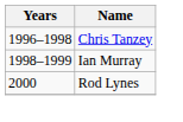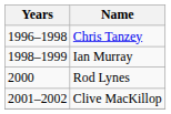+ row: 2001–2002 | Clive MacKillop
